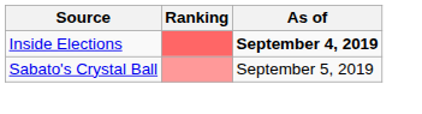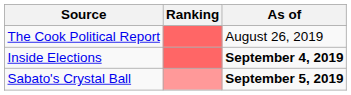+ row: The Cook Political Report | August 26, 2019
Sabato's Crystal Ball | As of: normal -> bold
